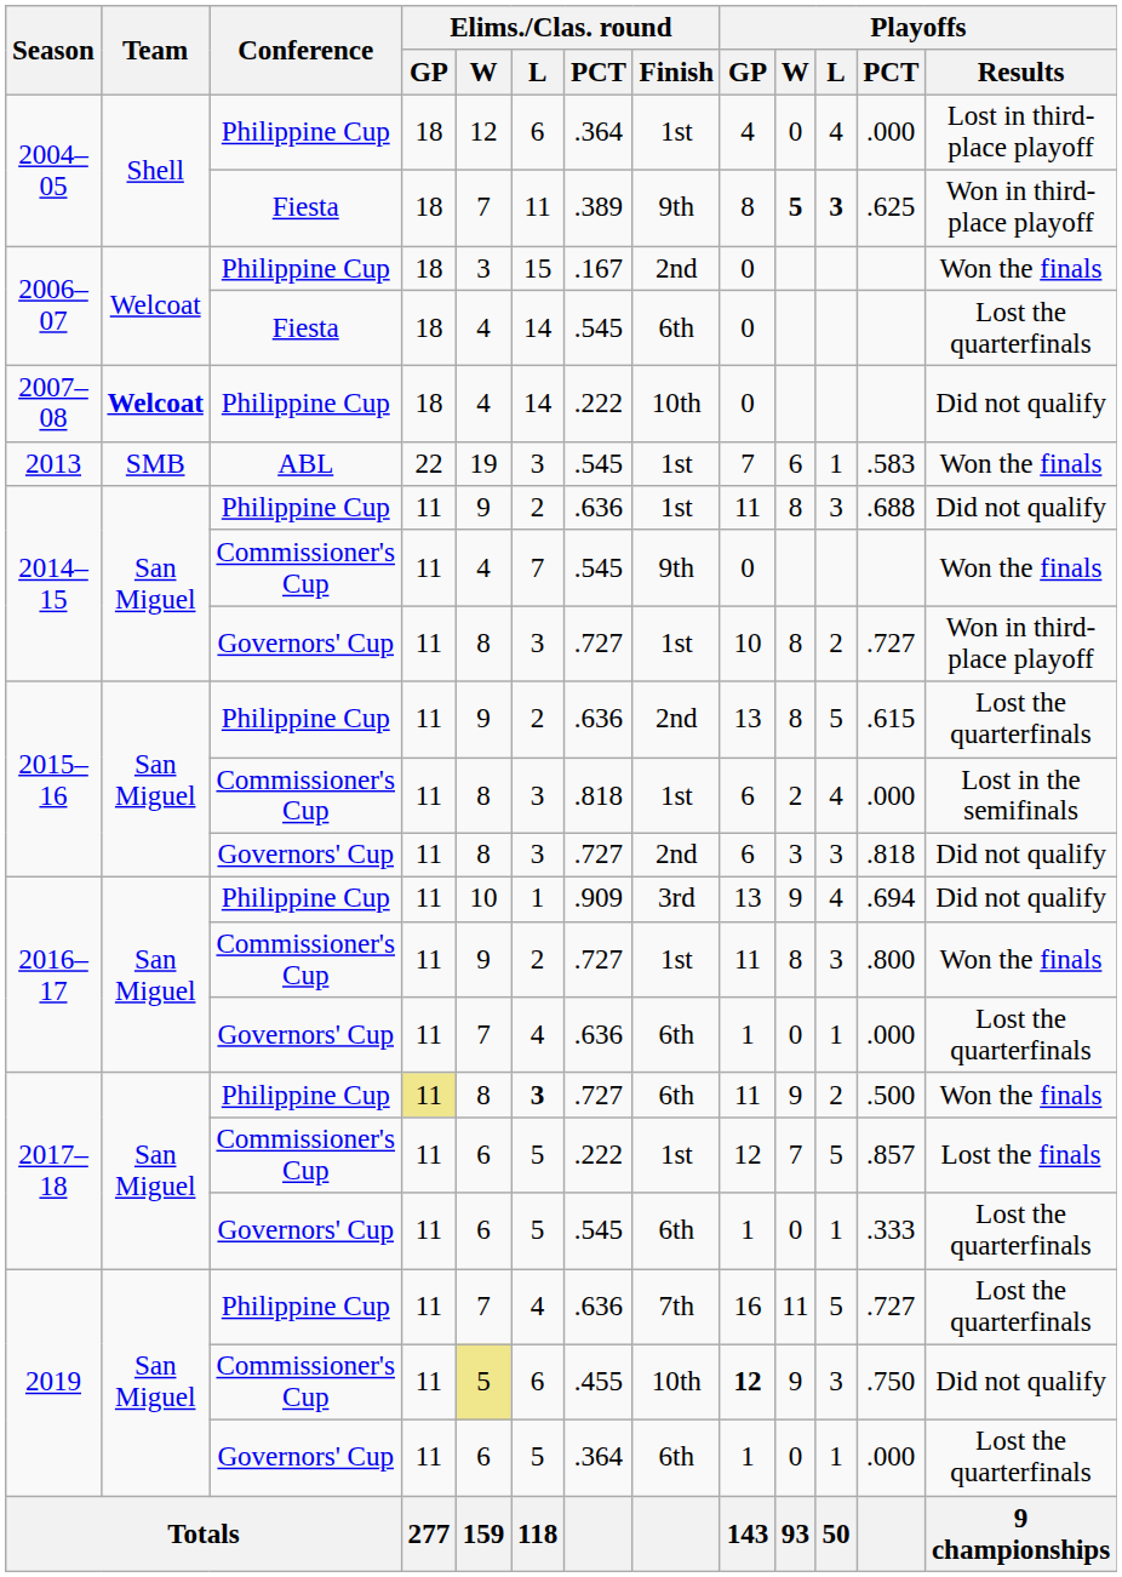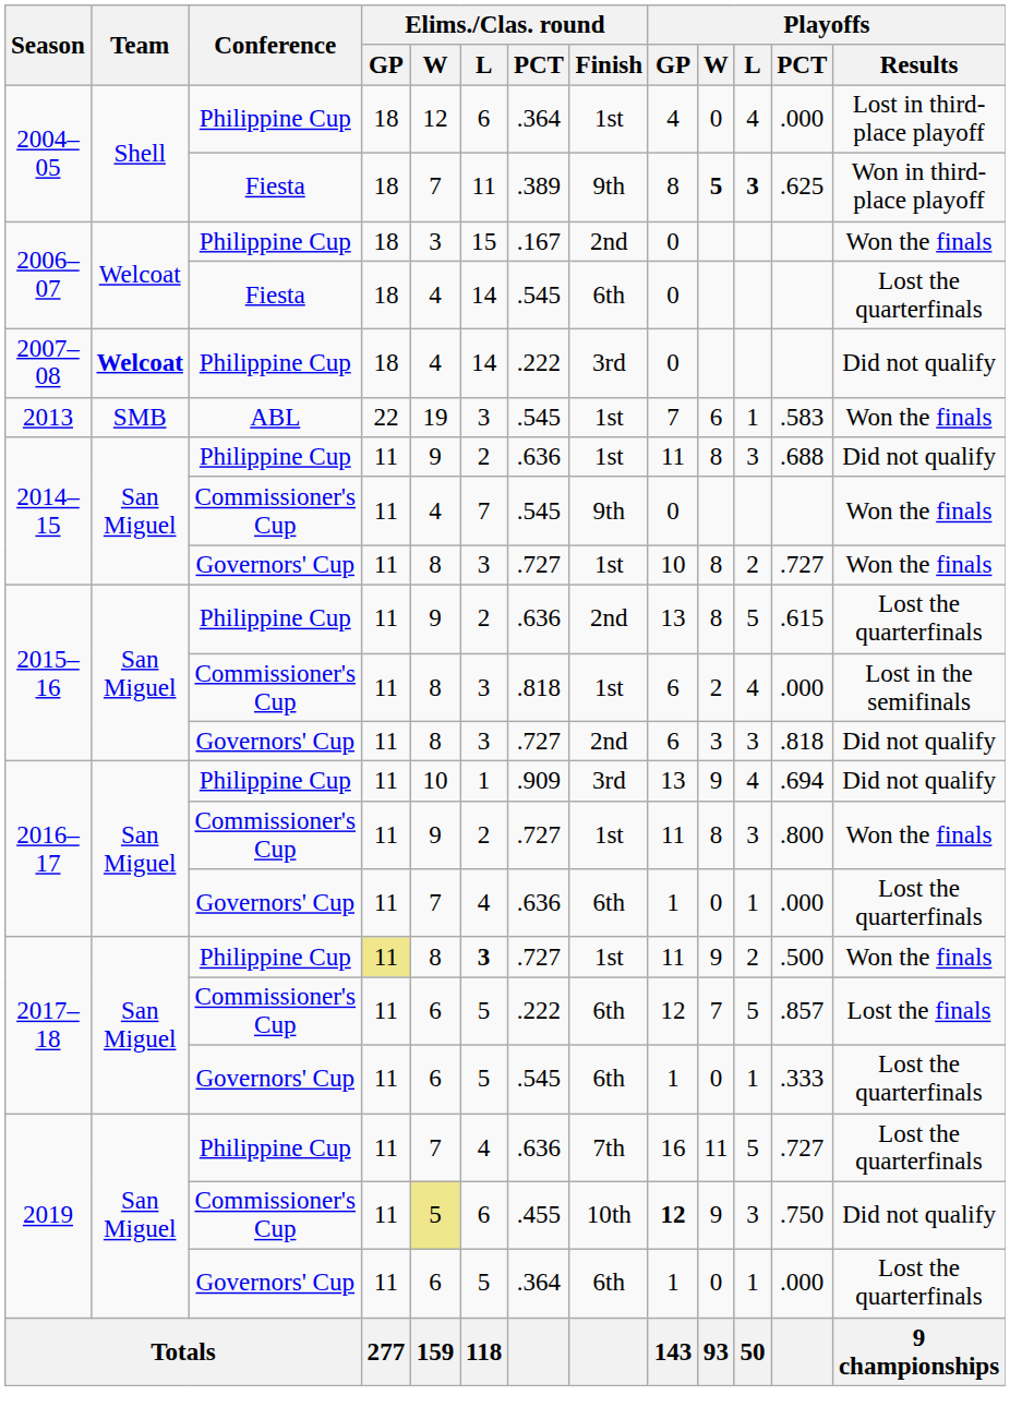2007–08 | Elims./Clas. round / Finish: 10th -> 3rd
2014–15 / Governors' Cup | Playoffs / Results: Won in third-place playoff -> Won the finals
2017–18 / Philippine Cup | Elims./Clas. round / Finish: 6th -> 1st
2017–18 / Commissioner's Cup | Elims./Clas. round / Finish: 1st -> 6th
